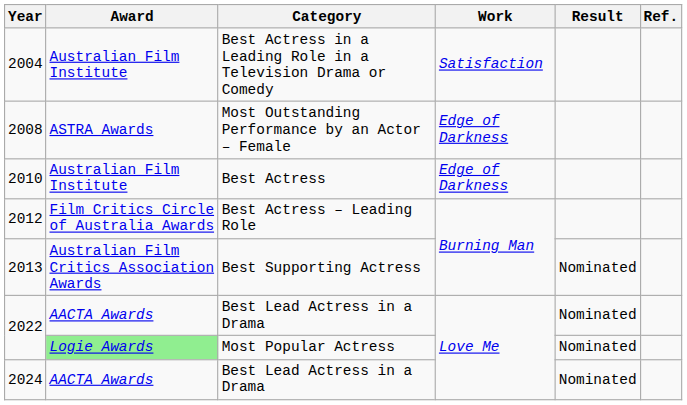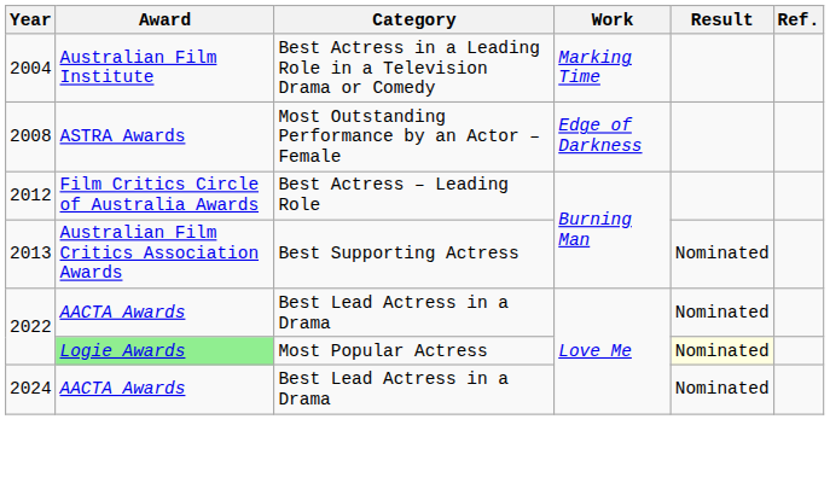2004 | Work: Satisfaction -> Marking Time
- row: 2010 | Australian Film Institute | Best Actress | Edge of Darkness
2022 / Most Popular Actress | Result: no background -> lightyellow background
